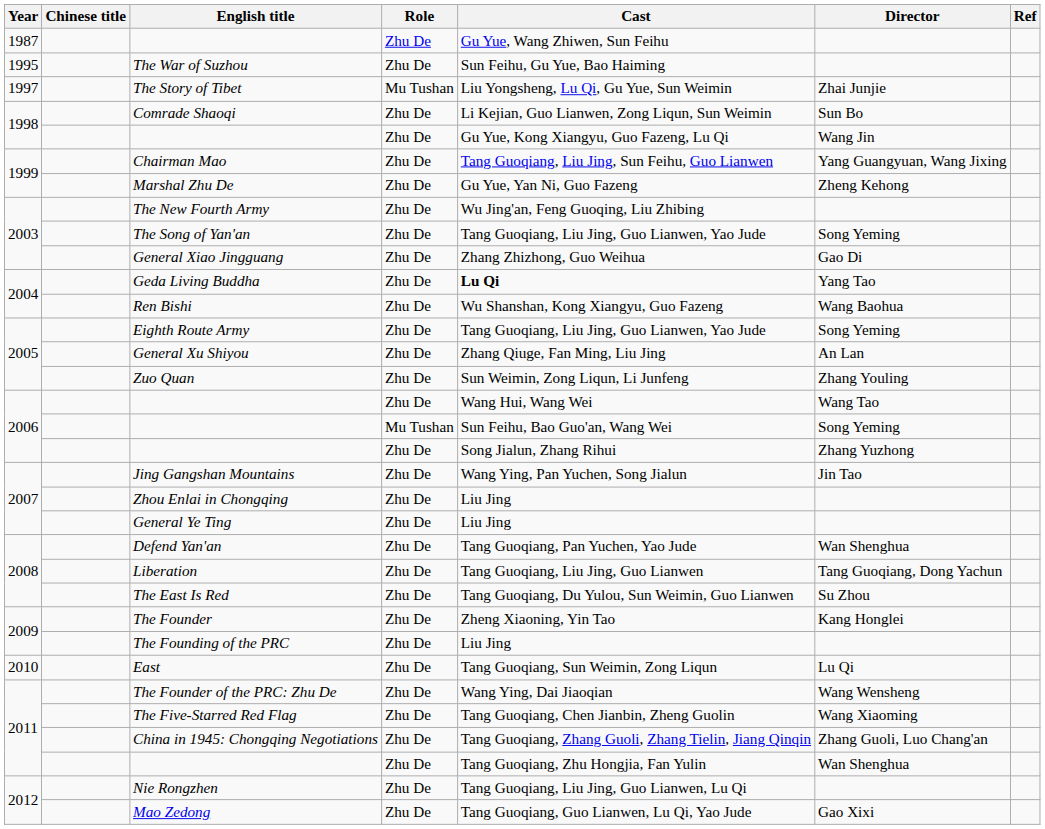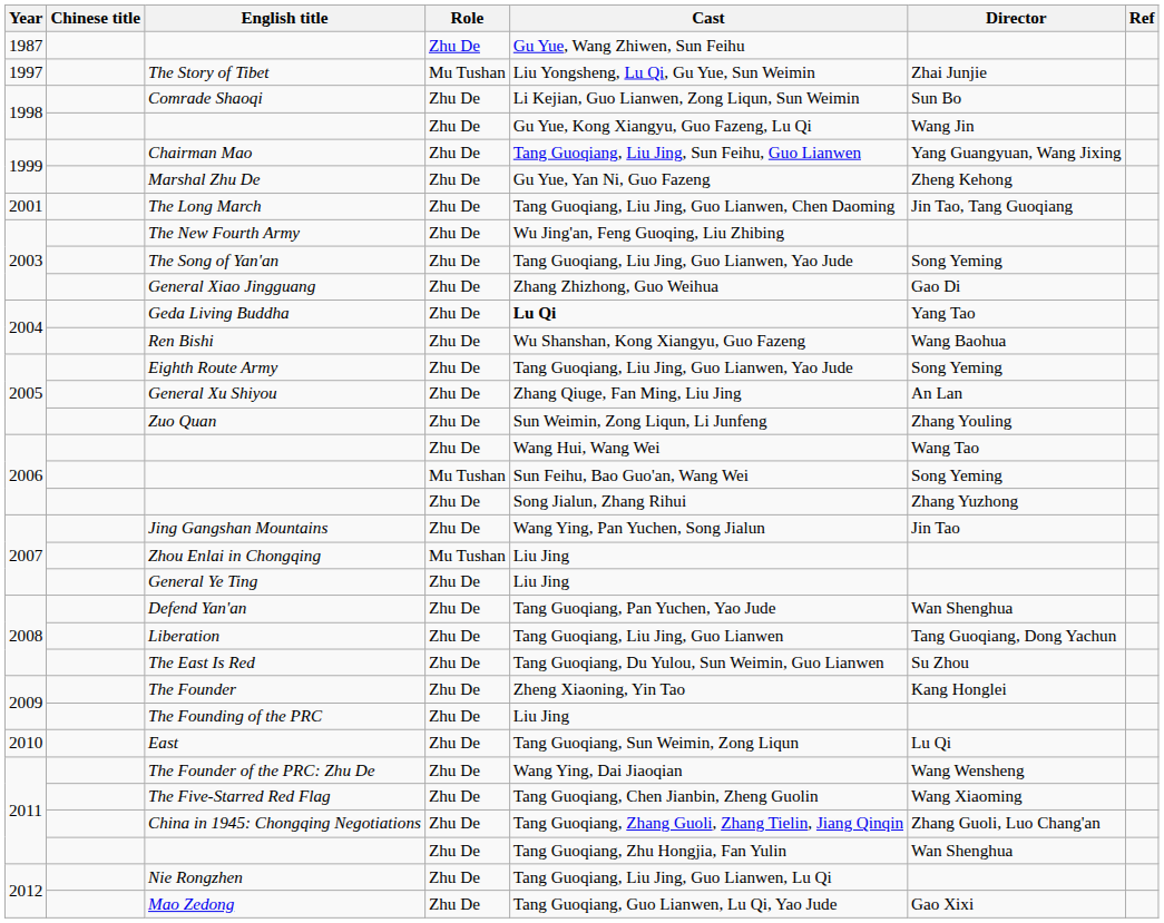- row: 1995 | The War of Suzhou | Zhu De | Sun Feihu, Gu Yue, Bao Haiming
+ row: 2001 | The Long March | Zhu De | Tang Guoqiang, Liu Jing, Guo Lianwen, Chen Daoming | Jin Tao, Tang Guoqiang
Zhou Enlai in Chongqing | Role: Zhu De -> Mu Tushan
